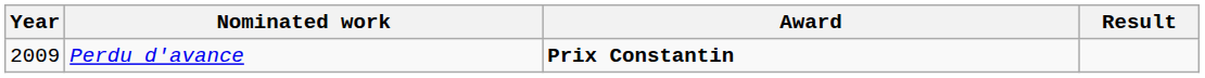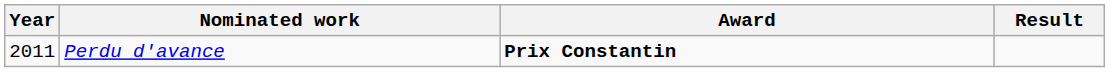Perdu d'avance | Year: 2009 -> 2011
